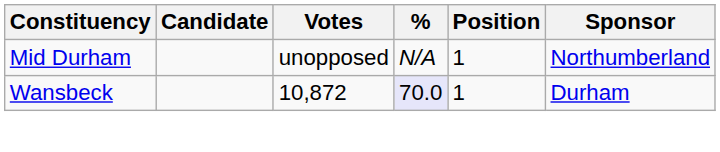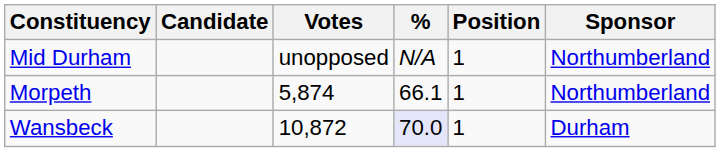+ row: Morpeth | 5,874 | 66.1 | 1 | Northumberland
